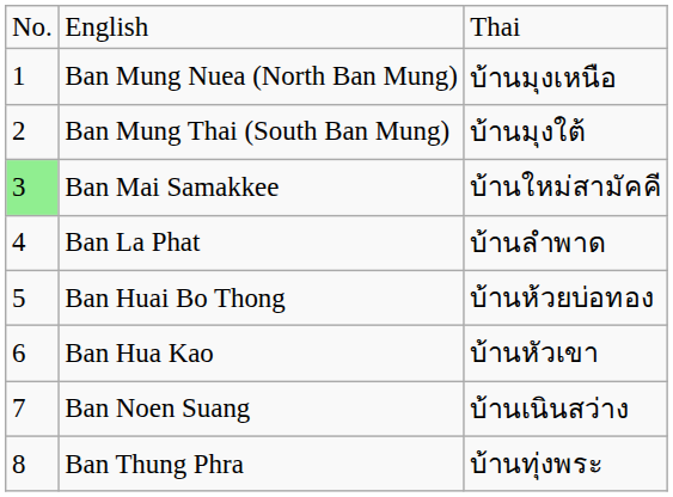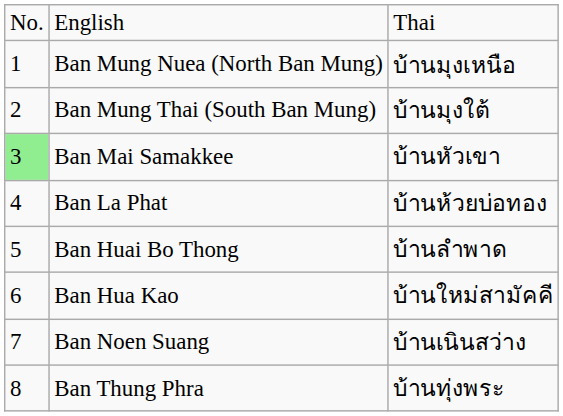Ban Mai Samakkee | column 3: บ้านใหม่สามัคคี -> บ้านหัวเขา
Ban La Phat | column 3: บ้านลำพาด -> บ้านห้วยบ่อทอง
Ban Huai Bo Thong | column 3: บ้านห้วยบ่อทอง -> บ้านลำพาด
Ban Hua Kao | column 3: บ้านหัวเขา -> บ้านใหม่สามัคคี
